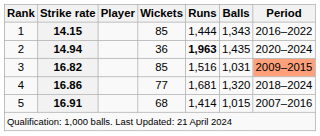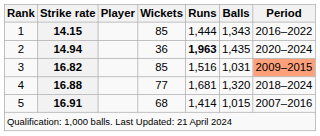4 | Strike rate: 16.86 -> 16.88
